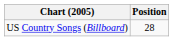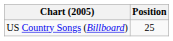US Country Songs (Billboard) | Position: 28 -> 25
